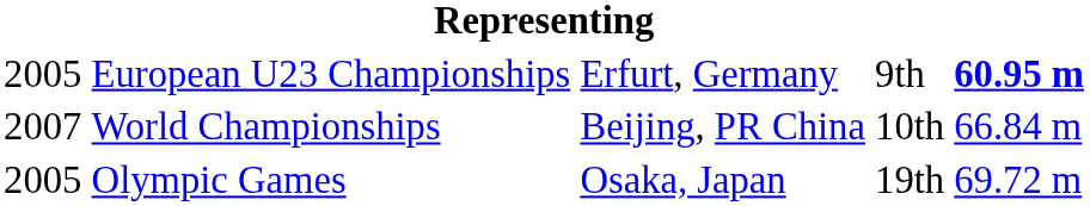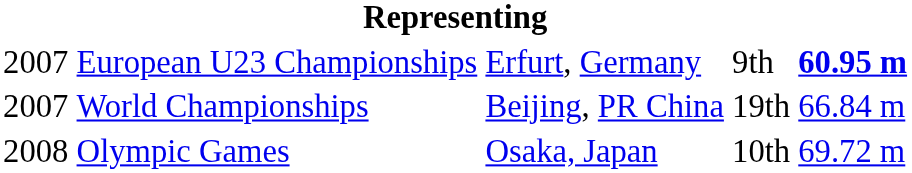European U23 Championships | column 1: 2005 -> 2007
World Championships | column 4: 10th -> 19th
Olympic Games | column 1: 2005 -> 2008
Olympic Games | column 4: 19th -> 10th
